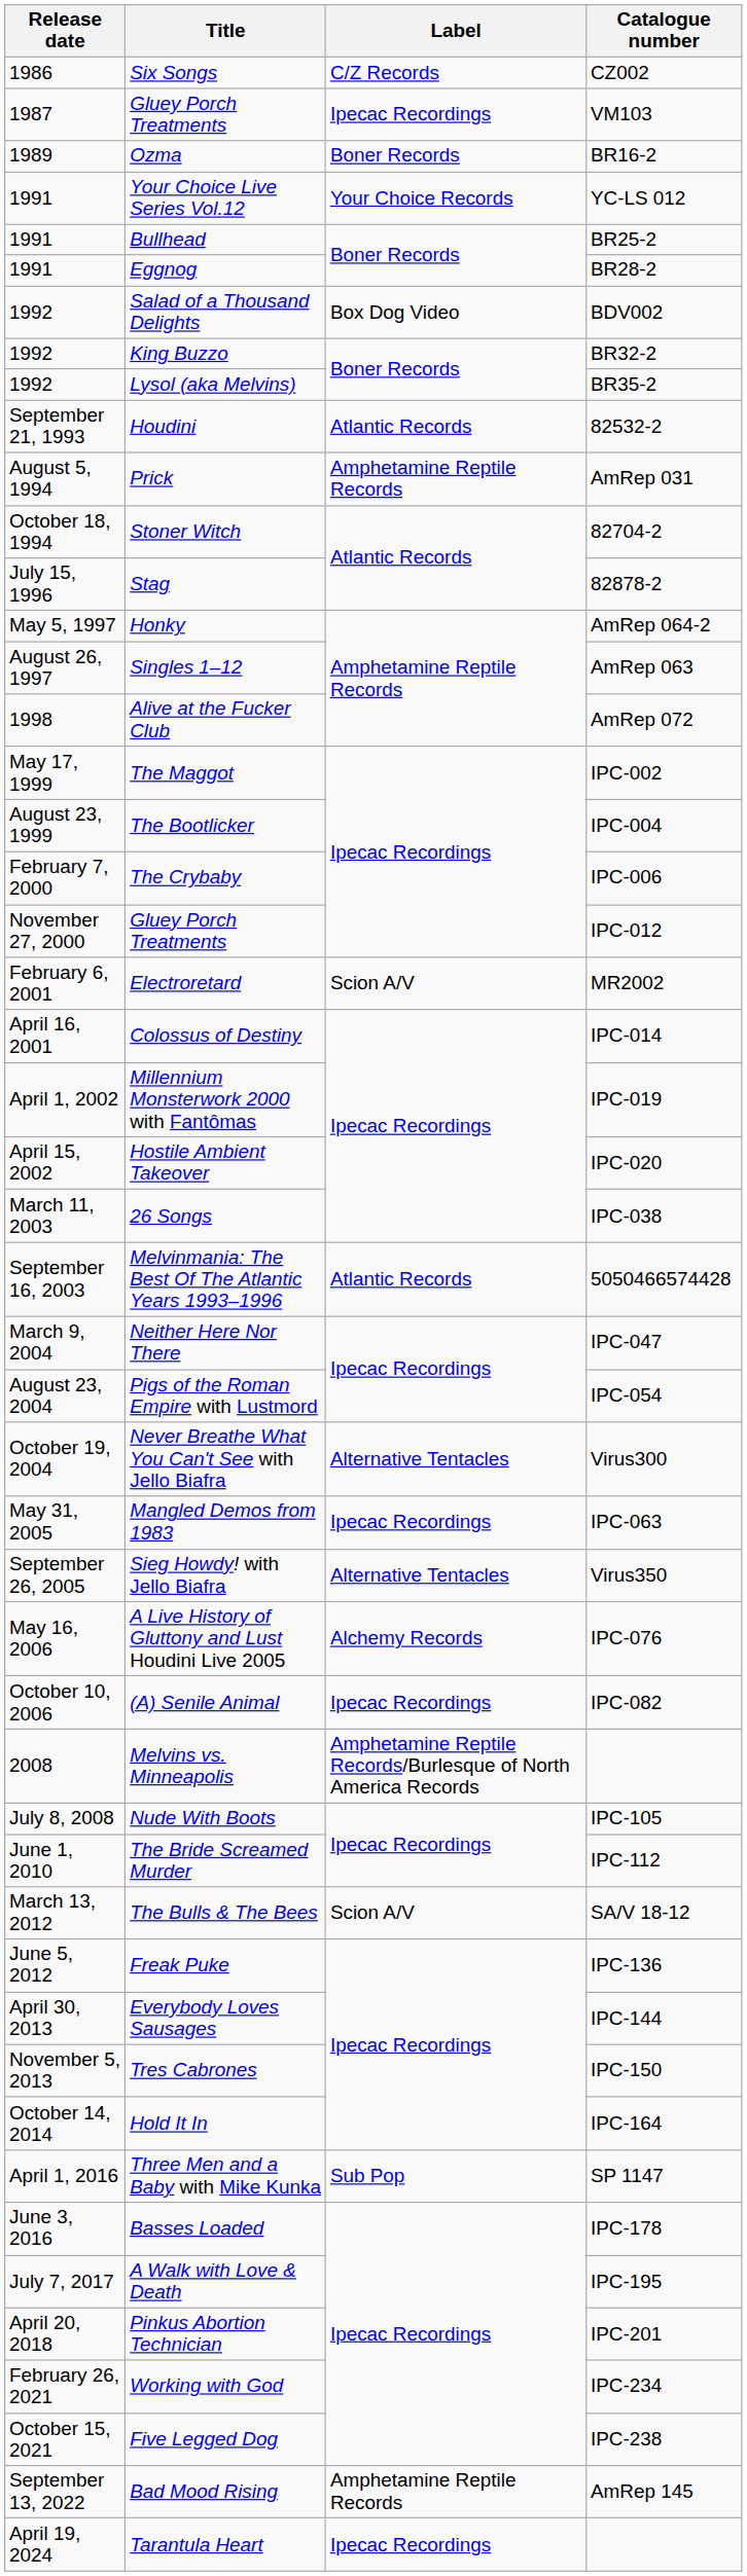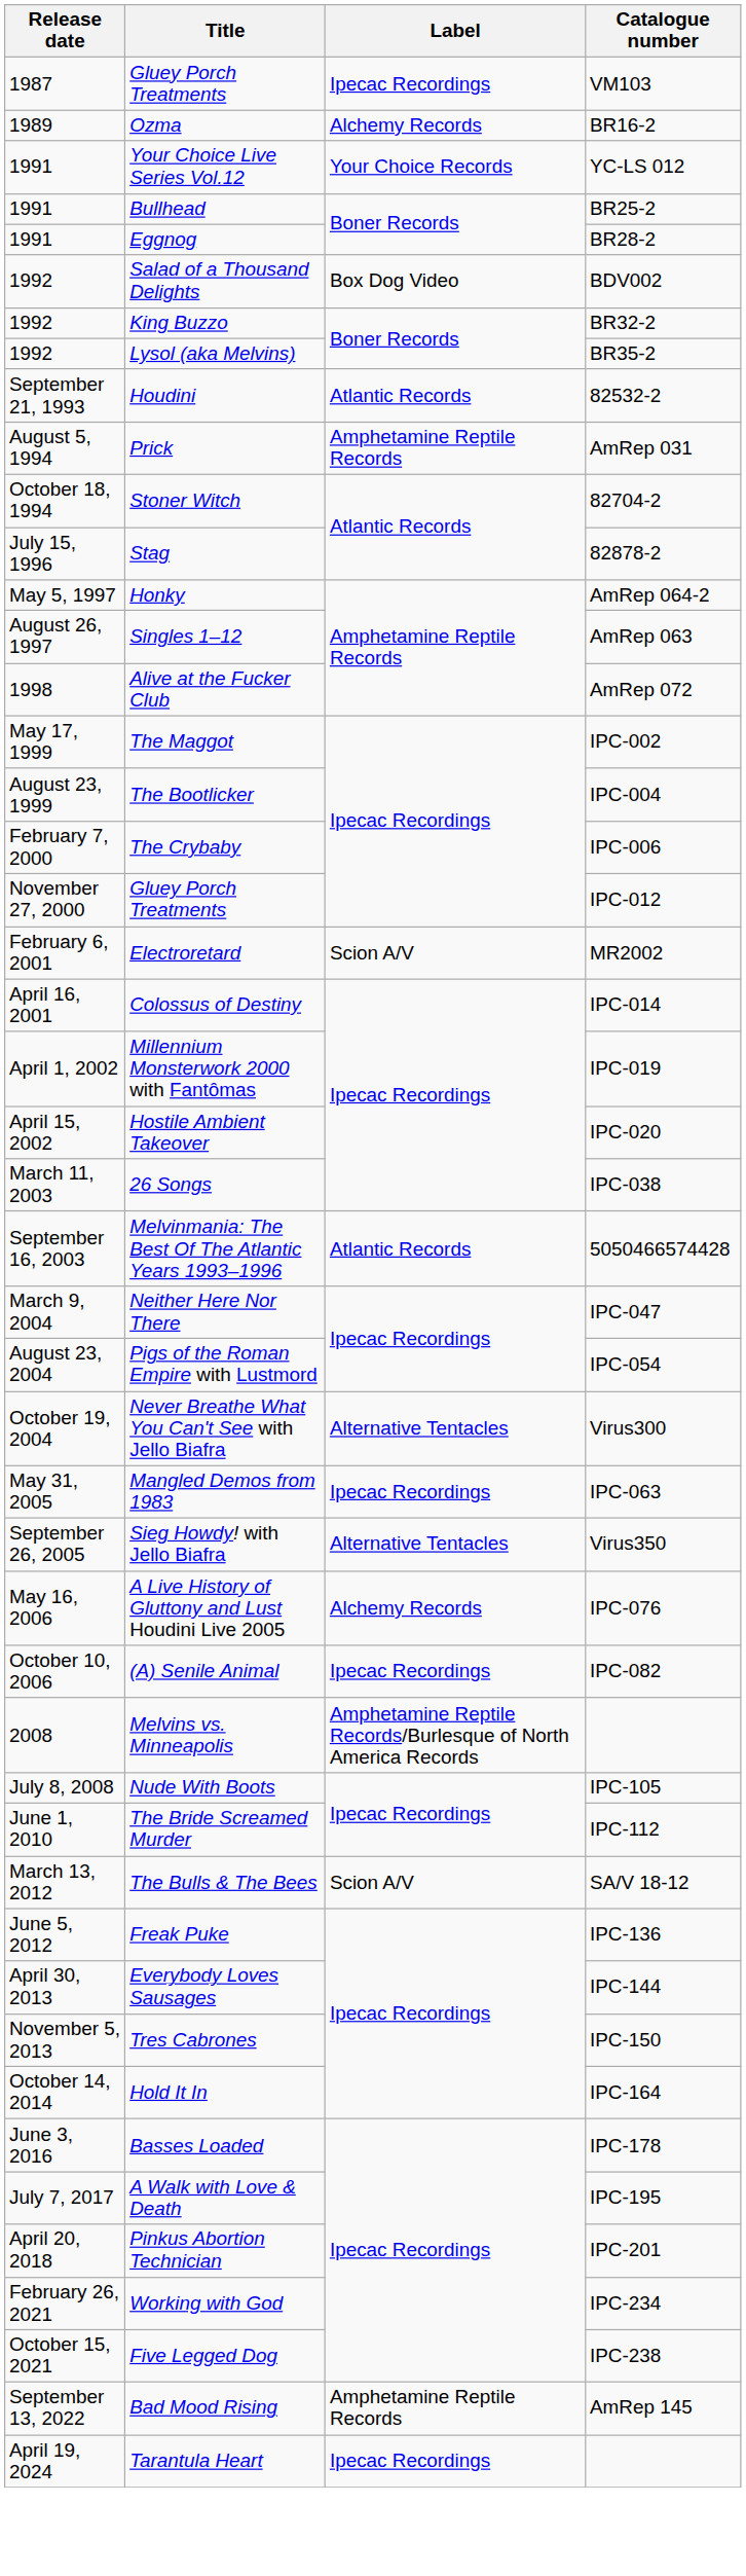- row: 1986 | Six Songs | C/Z Records | CZ002
Ozma | Label: Boner Records -> Alchemy Records
- row: April 1, 2016 | Three Men and a Baby with Mike Kunka | Sub Pop | SP 1147
